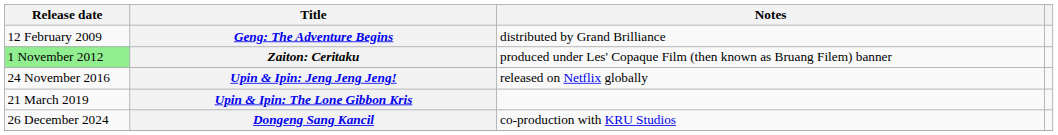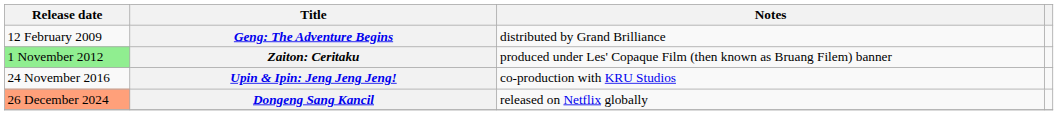Upin & Ipin: Jeng Jeng Jeng! | Notes: released on Netflix globally -> co-production with KRU Studios
- row: 21 March 2019 | Upin & Ipin: The Lone Gibbon Kris
Dongeng Sang Kancil | Release date: no background -> lightsalmon background
Dongeng Sang Kancil | Notes: co-production with KRU Studios -> released on Netflix globally
